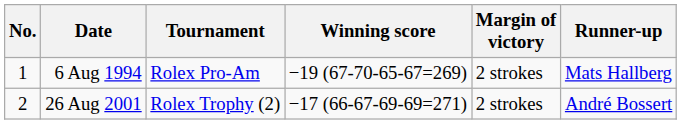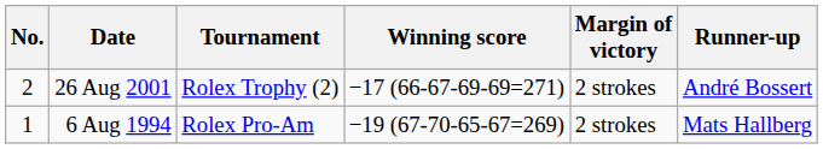rows swapped: 6 Aug 1994 <-> 26 Aug 2001
